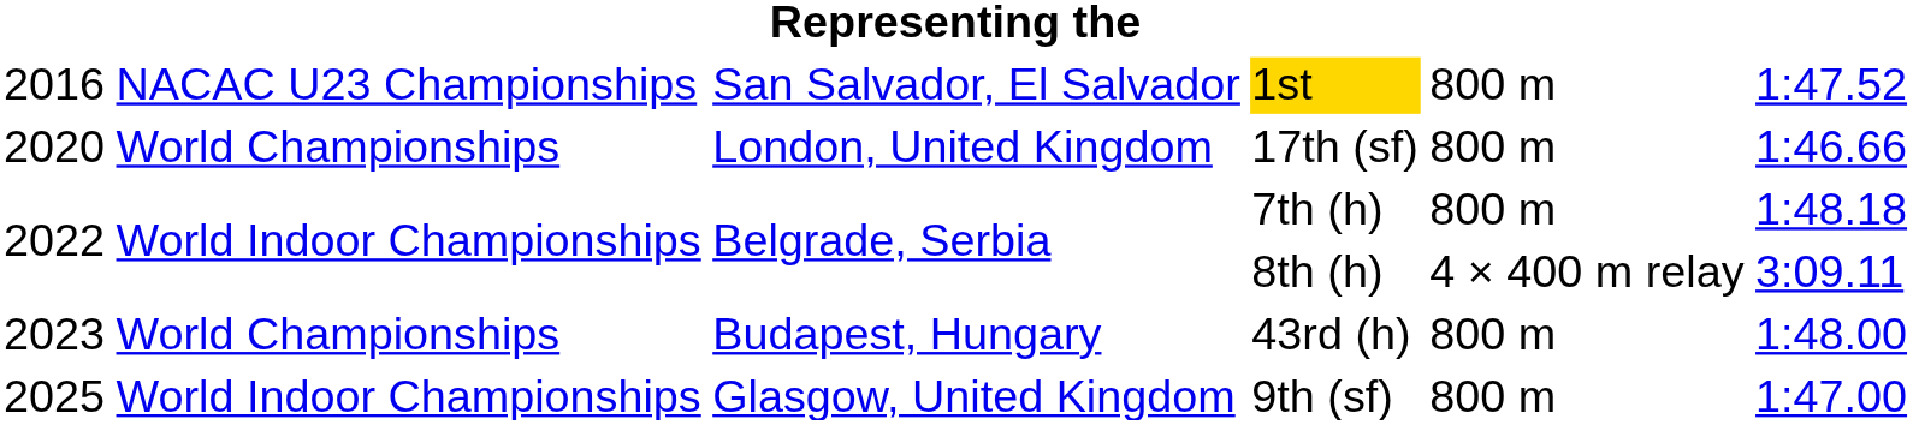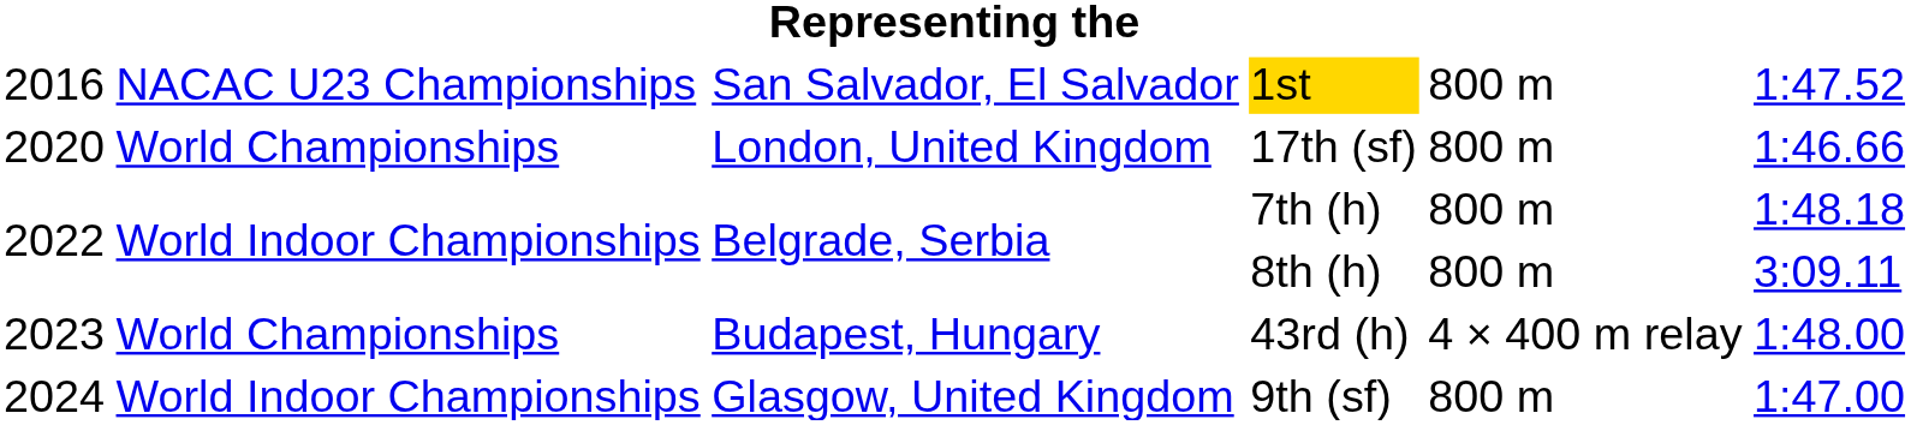8th (h) | column 5: 4 × 400 m relay -> 800 m
43rd (h) | column 5: 800 m -> 4 × 400 m relay
9th (sf) | column 1: 2025 -> 2024
